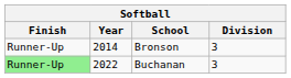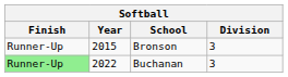Bronson | Year: 2014 -> 2015
